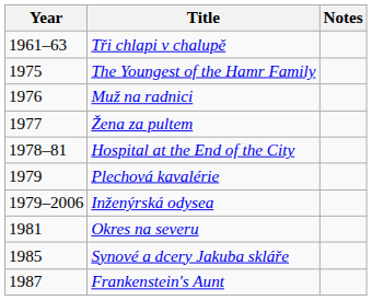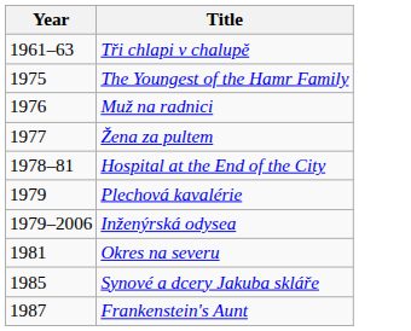- column: Notes
